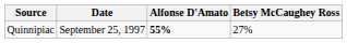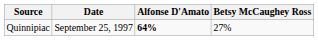Quinnipiac | Alfonse D'Amato: 55% -> 64%
